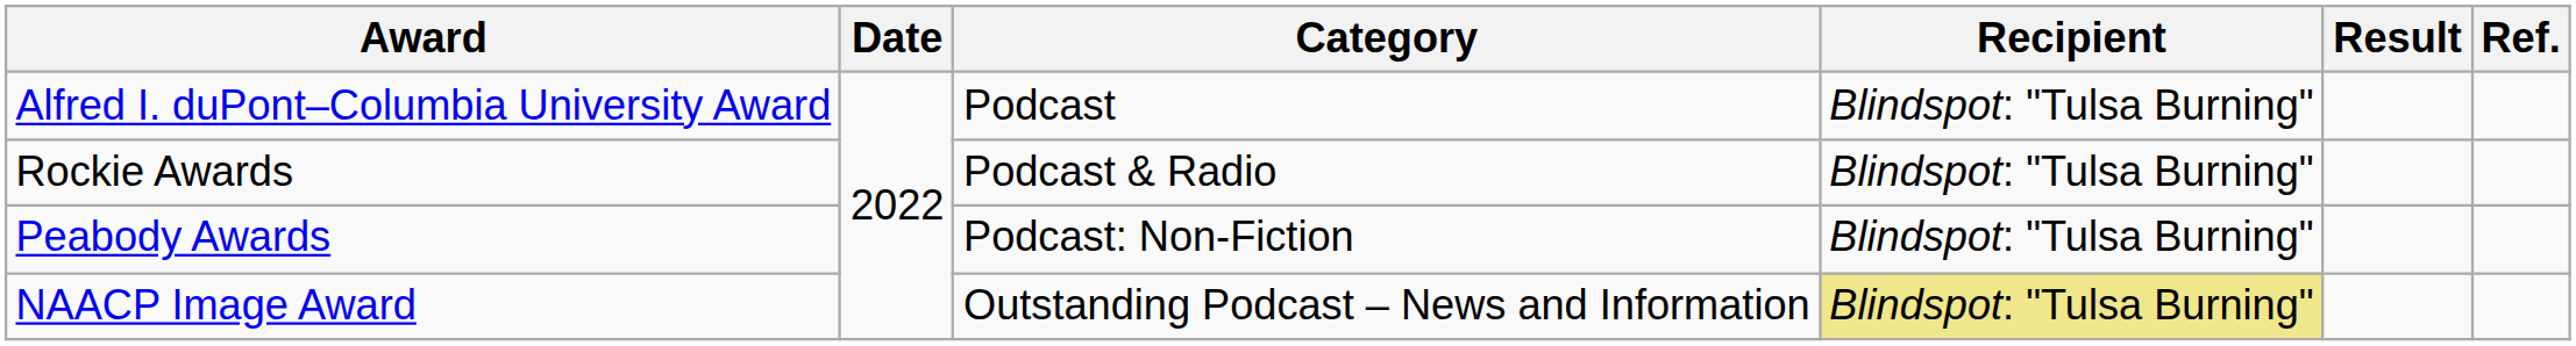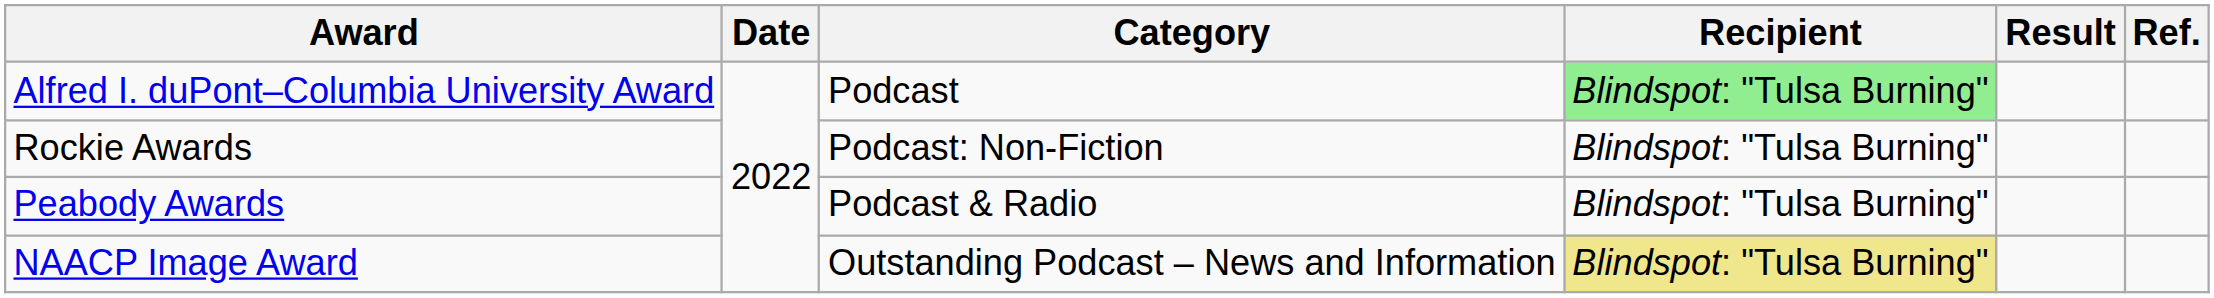Alfred I. duPont–Columbia University Award | Recipient: no background -> lightgreen background
Rockie Awards | Category: Podcast & Radio -> Podcast: Non-Fiction
Peabody Awards | Category: Podcast: Non-Fiction -> Podcast & Radio
